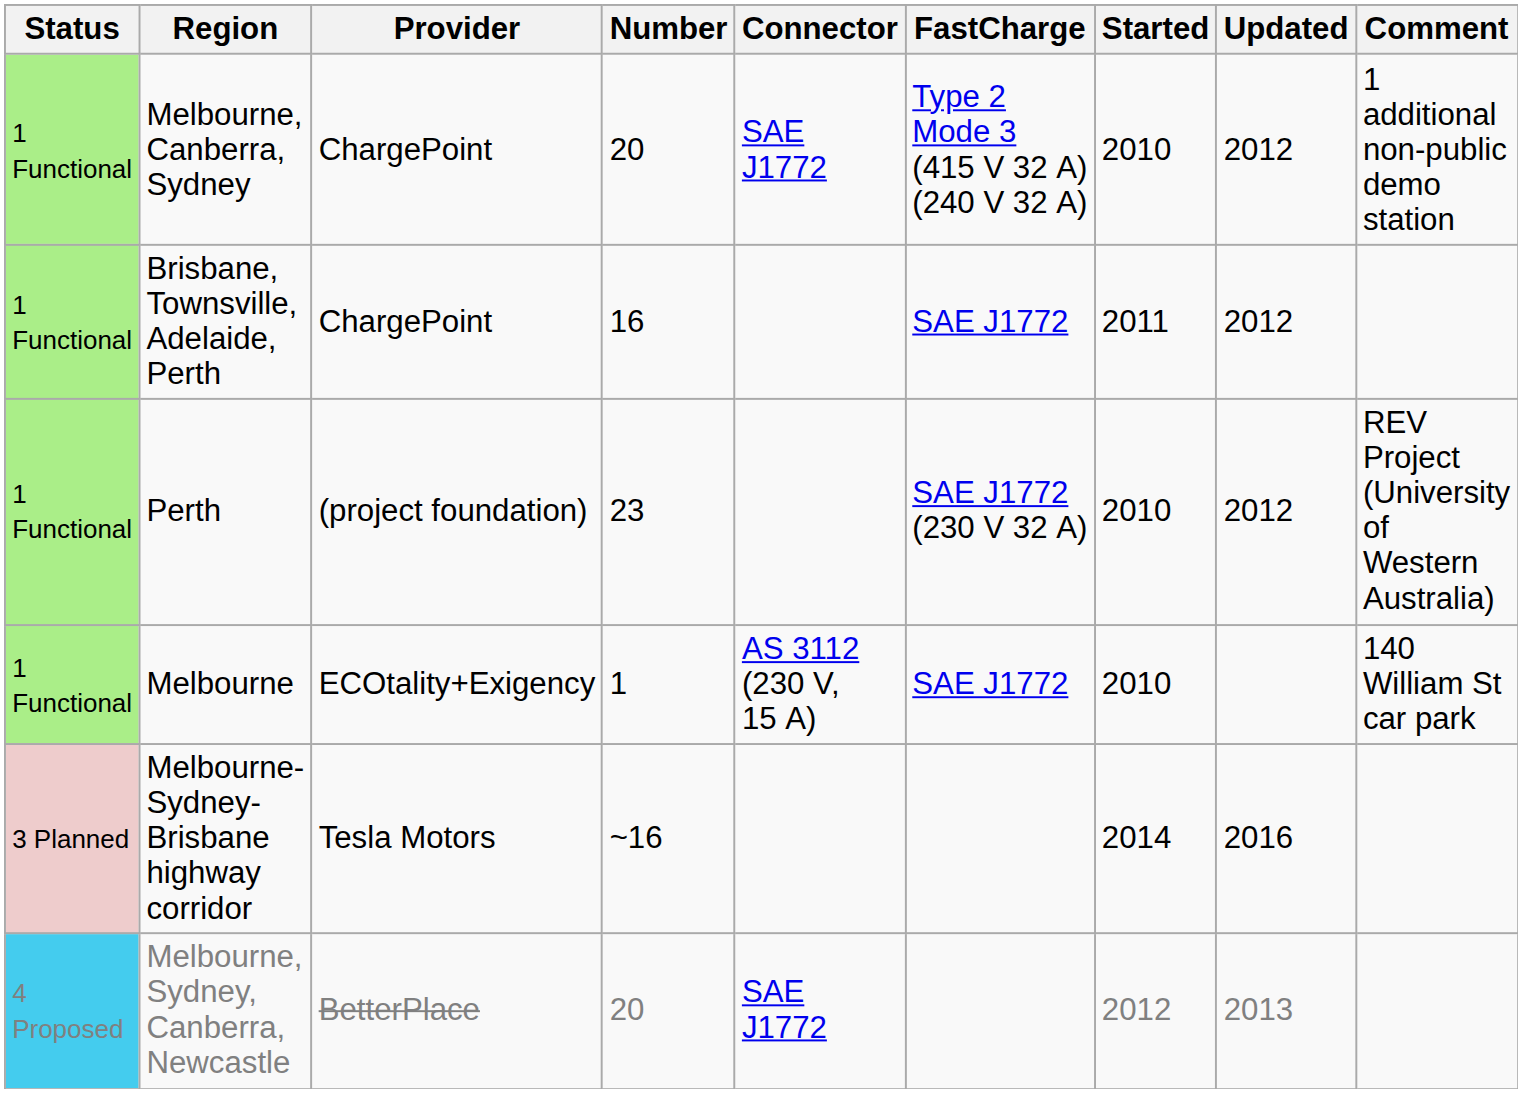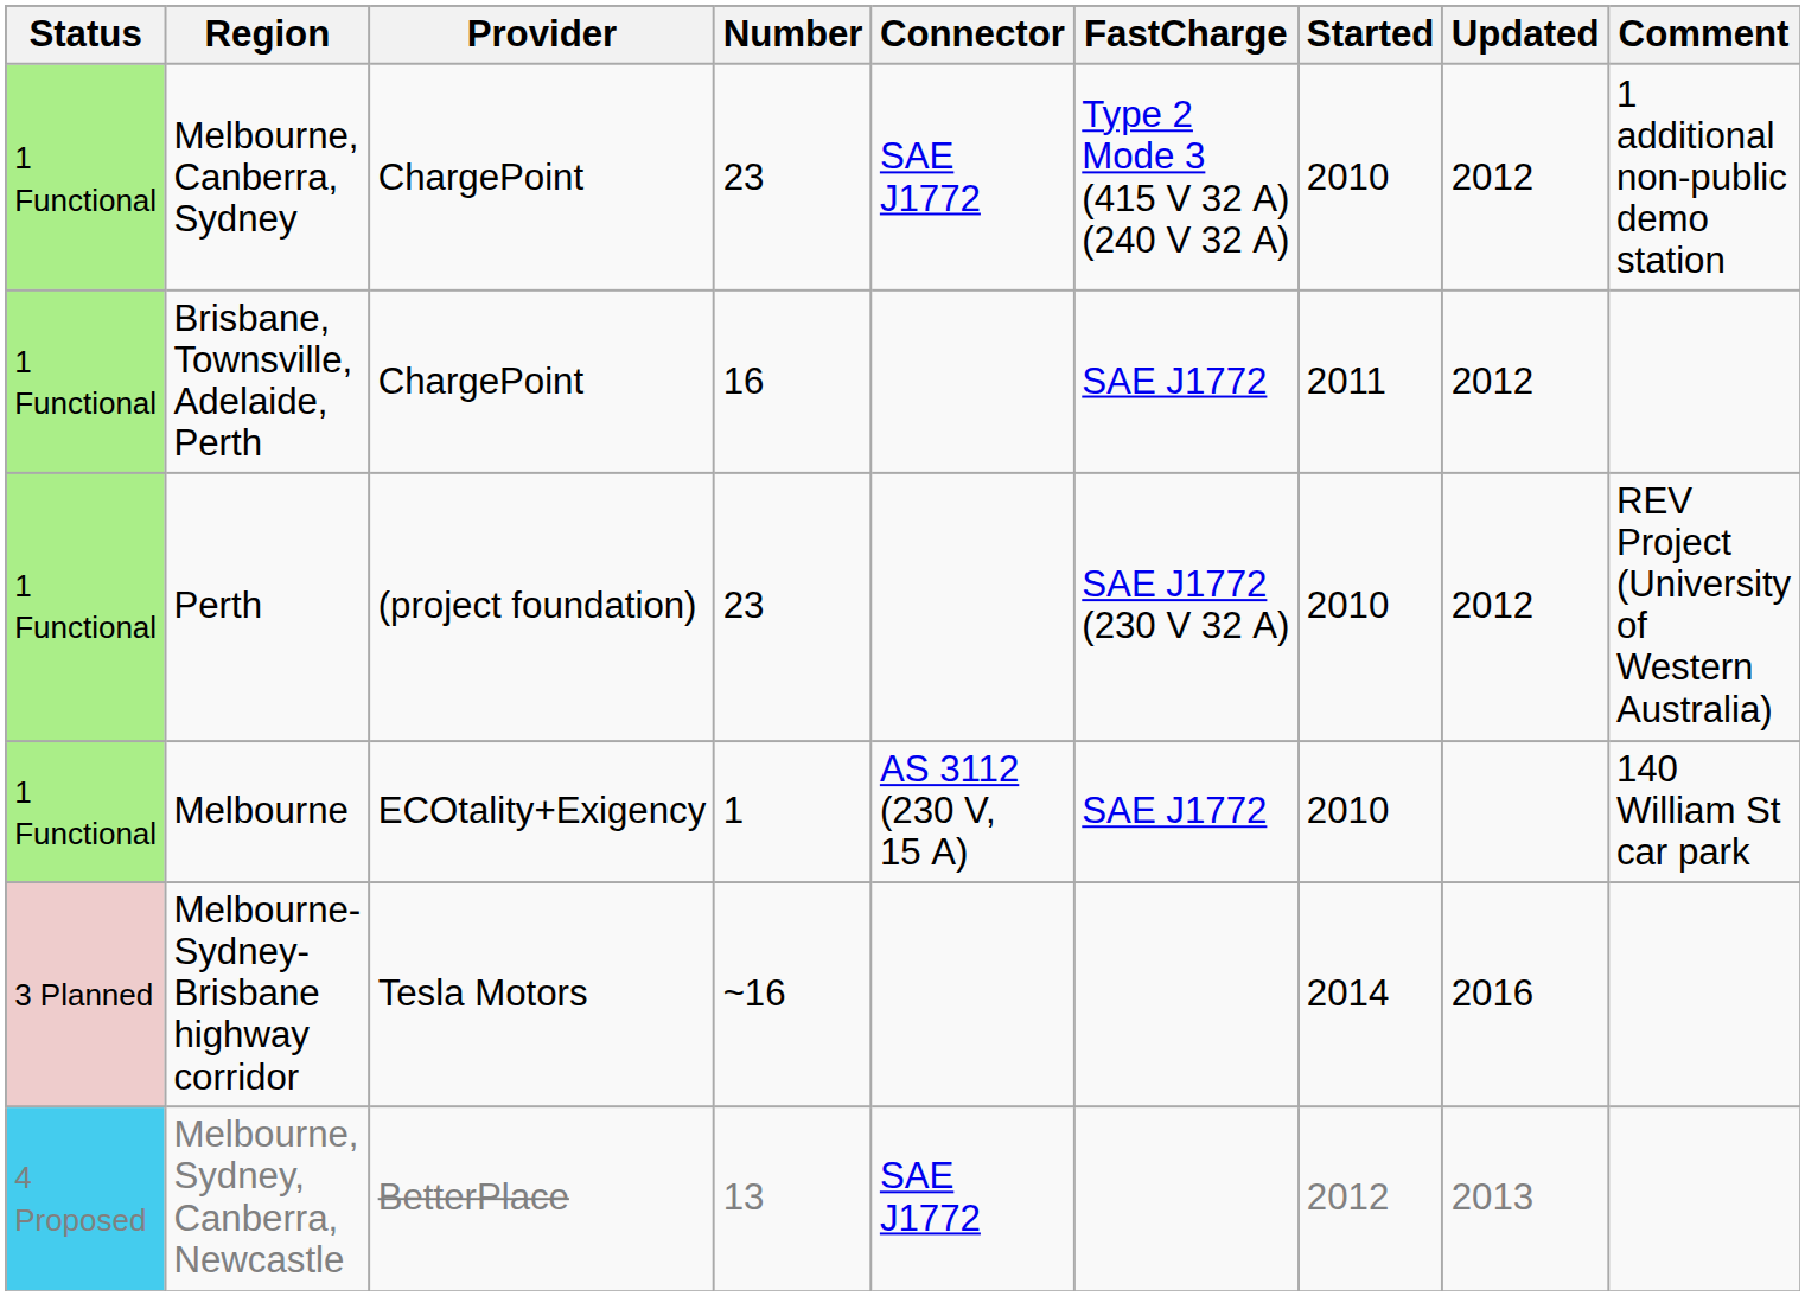Melbourne, Canberra, Sydney | Number: 20 -> 23
Melbourne, Sydney, Canberra, Newcastle | Number: 20 -> 13
